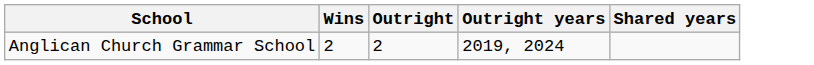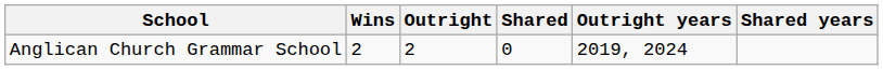+ column: Shared | 0
